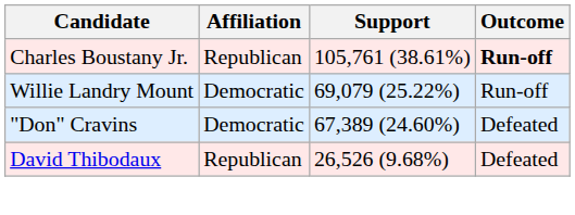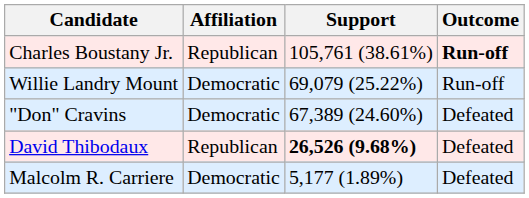David Thibodaux | Support: normal -> bold
+ row: Malcolm R. Carriere | Democratic | 5,177 (1.89%) | Defeated
